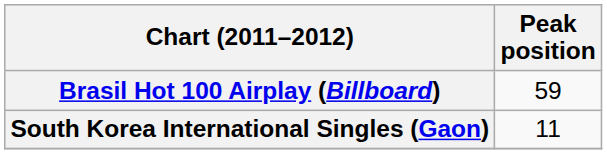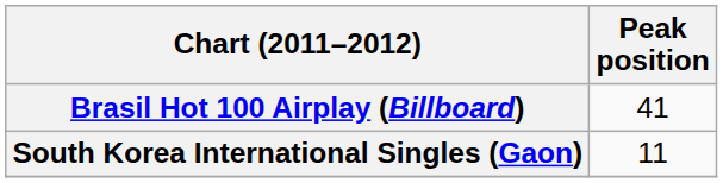Brasil Hot 100 Airplay (Billboard) | Peak position: 59 -> 41
